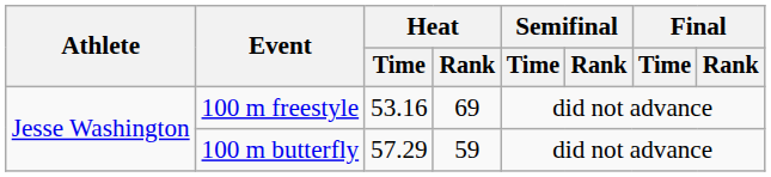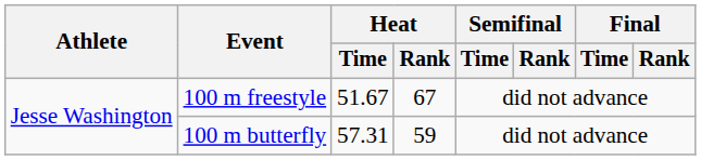100 m freestyle | Heat / Time: 53.16 -> 51.67
100 m freestyle | Heat / Rank: 69 -> 67
100 m butterfly | Heat / Time: 57.29 -> 57.31
